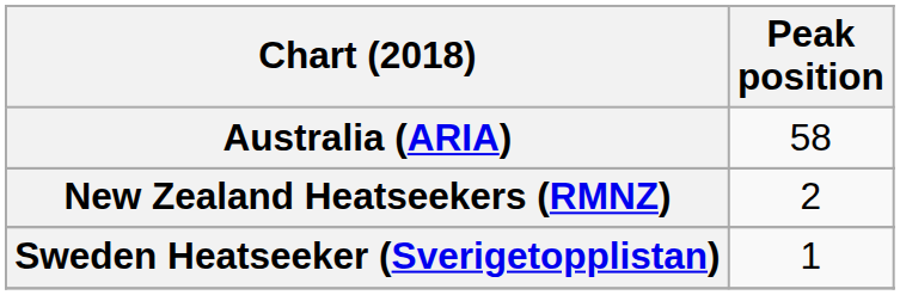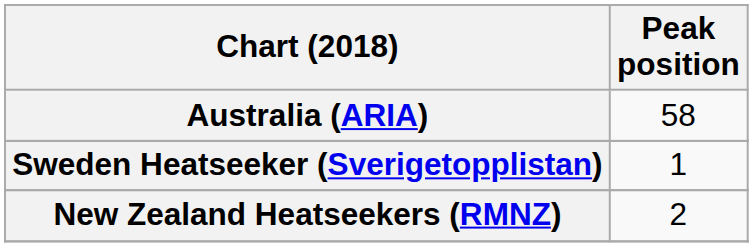rows swapped: New Zealand Heatseekers (RMNZ) <-> Sweden Heatseeker (Sverigetopplistan)
